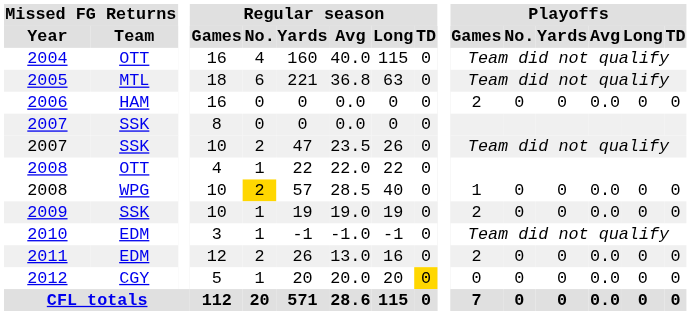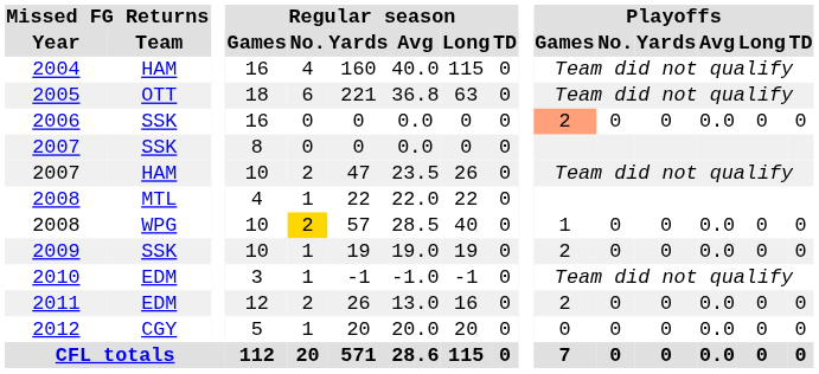2004 | Missed FG Returns / Team: OTT -> HAM
2005 | Missed FG Returns / Team: MTL -> OTT
2006 | Missed FG Returns / Team: HAM -> SSK
2006 | Playoffs / Games: no background -> lightsalmon background
2007 / 10 | Missed FG Returns / Team: SSK -> HAM
2008 / 4 | Missed FG Returns / Team: OTT -> MTL
2012 | Regular season / TD: gold background -> no background
